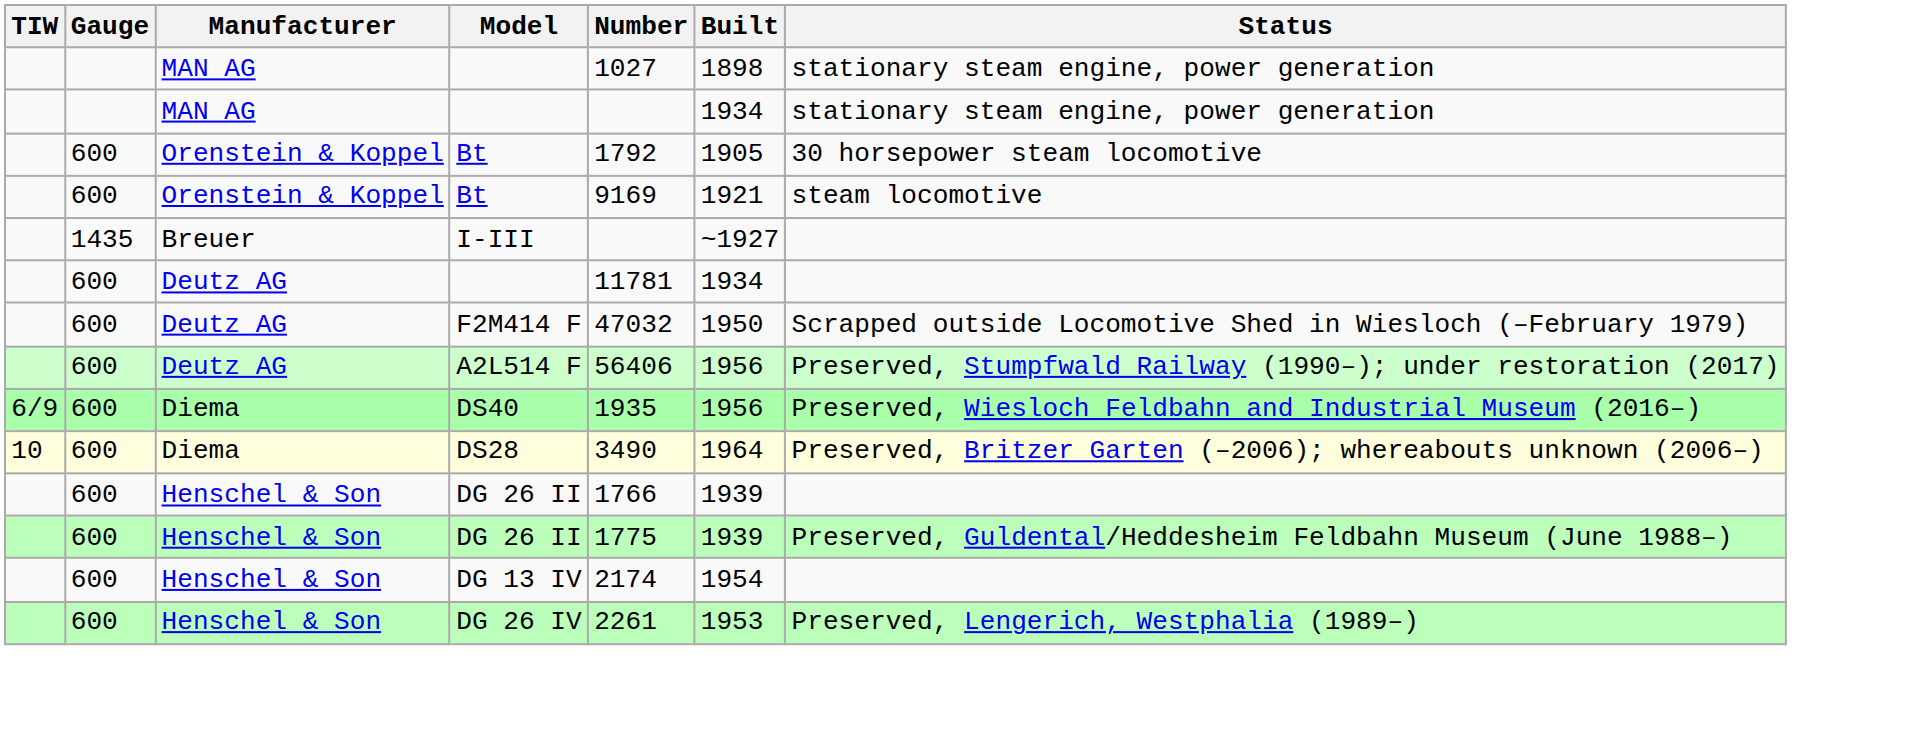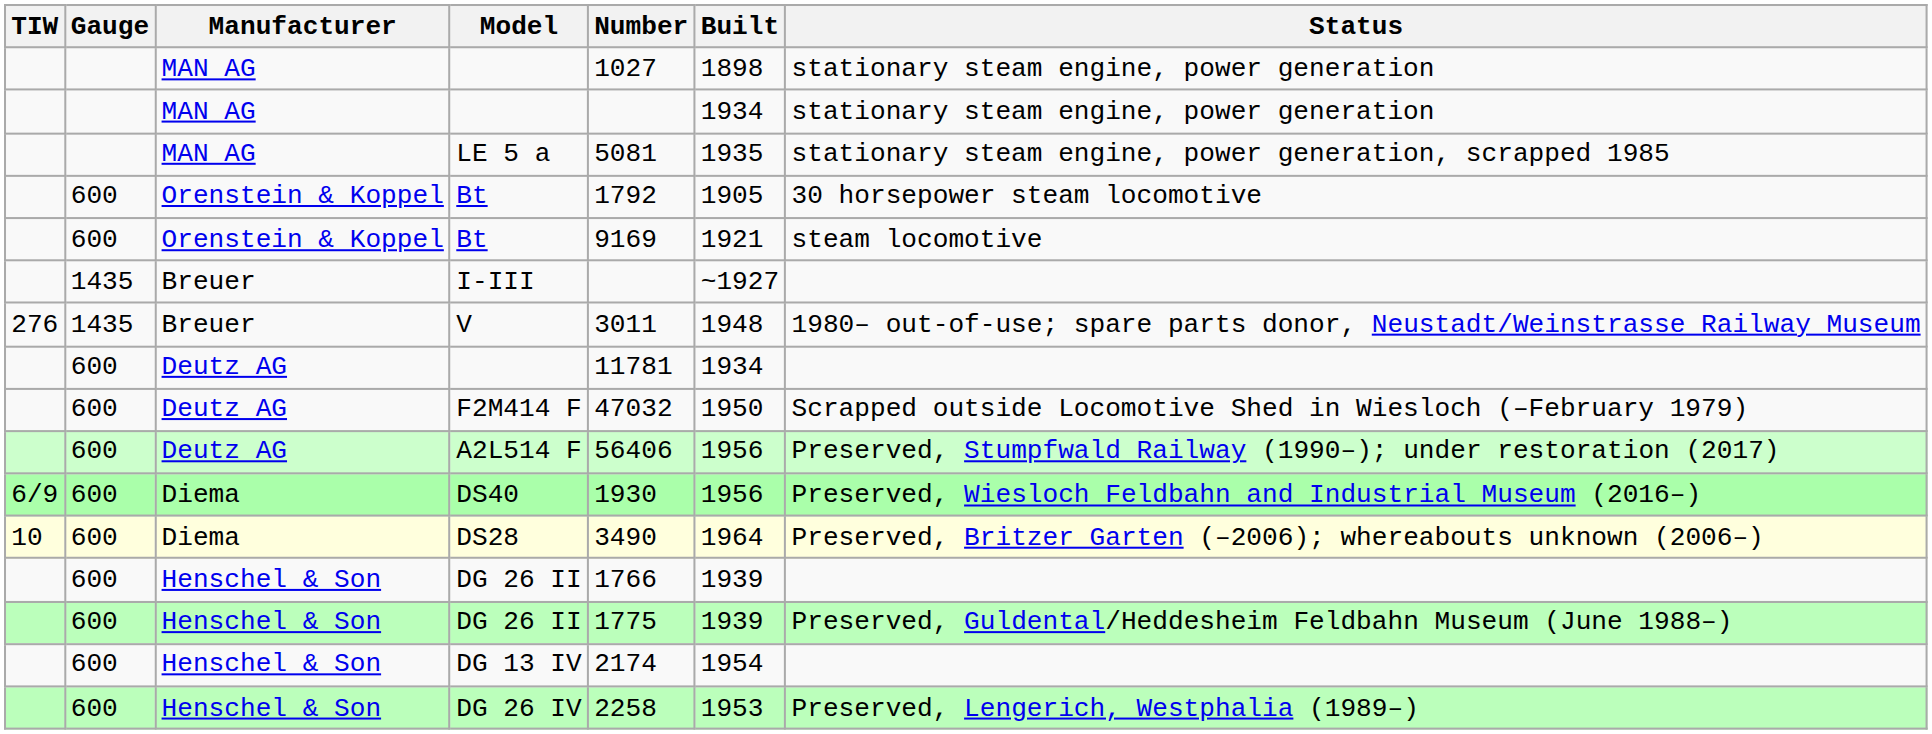+ row: MAN AG | LE 5 a | 5081 | 1935 | stationary steam engine, power generation, scrapped 1985
+ row: 276 | 1435 | Breuer | V | 3011 | 1948 | 1980‒ out-of-use; spare parts donor, Neustadt/Weinstrasse Railway Museum
DS40 | Number: 1935 -> 1930
DG 26 IV | Number: 2261 -> 2258
